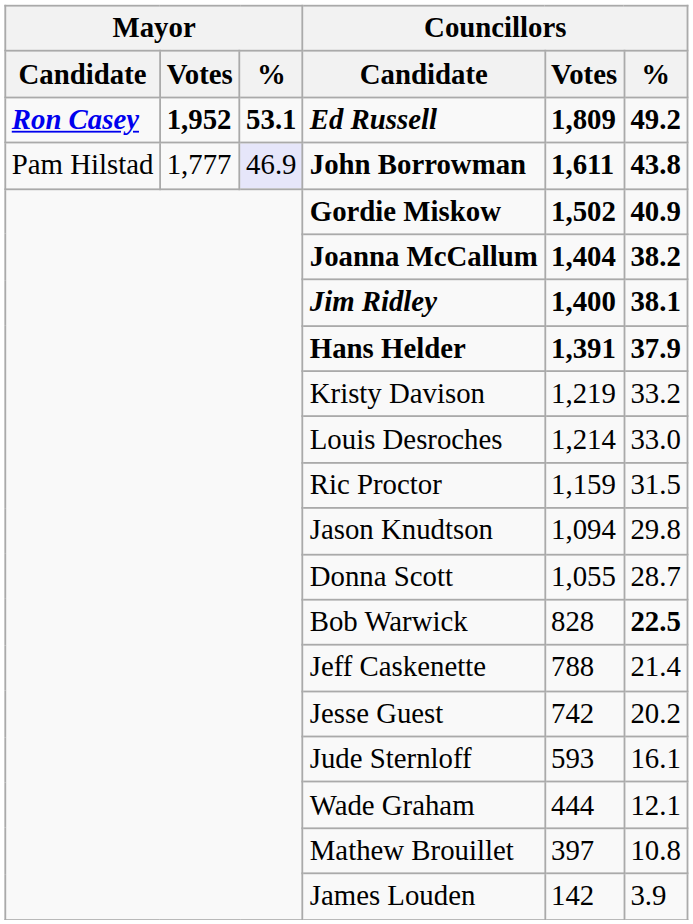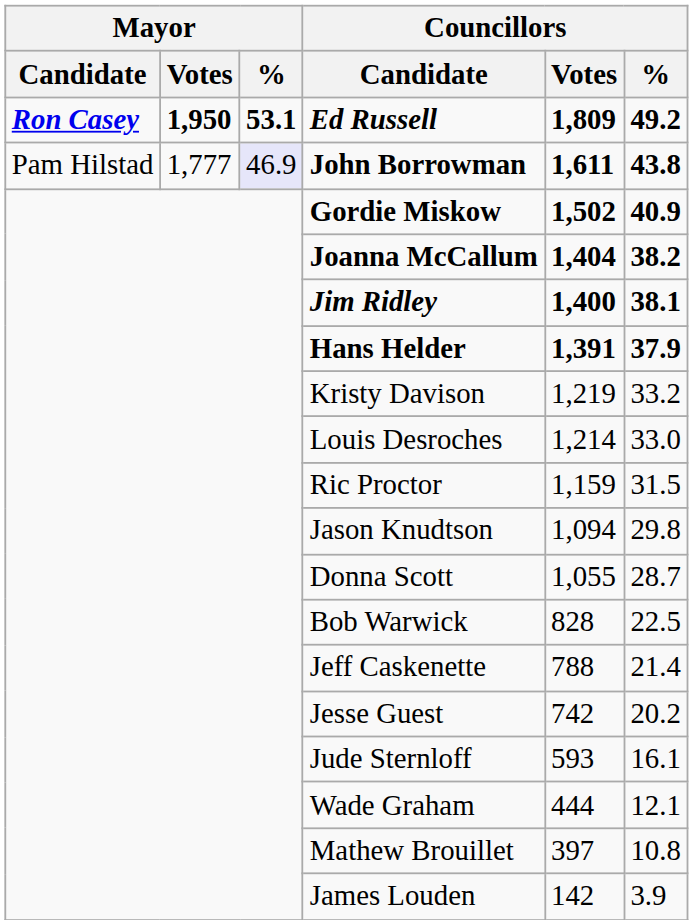Ed Russell | Mayor / Votes: 1,952 -> 1,950
Bob Warwick | Councillors / %: bold -> normal
